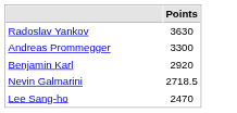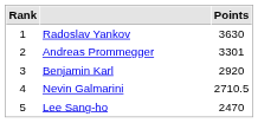+ column: Rank | 1 | 2 | 3 | 4 | 5
Andreas Prommegger | Points: 3300 -> 3301
Nevin Galmarini | Points: 2718.5 -> 2710.5
